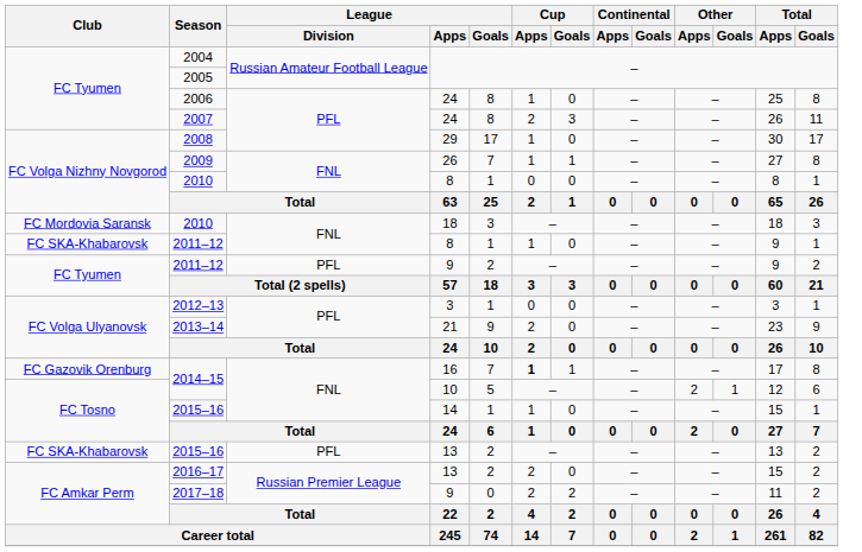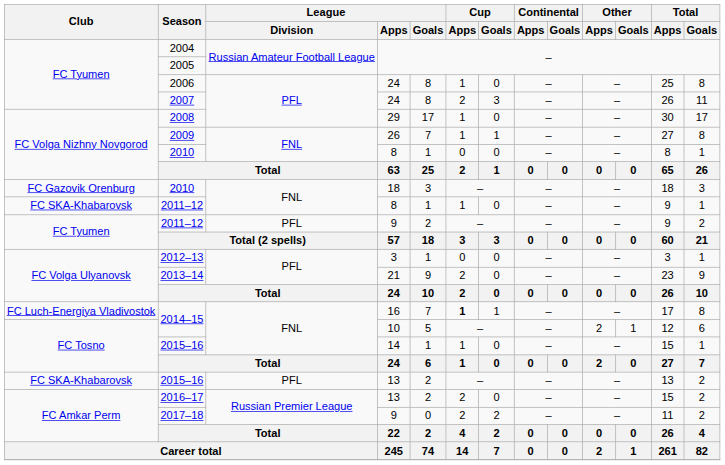2010 / 18 | Club: FC Mordovia Saransk -> FC Gazovik Orenburg
2014–15 / 16 | Club: FC Gazovik Orenburg -> FC Luch-Energiya Vladivostok
